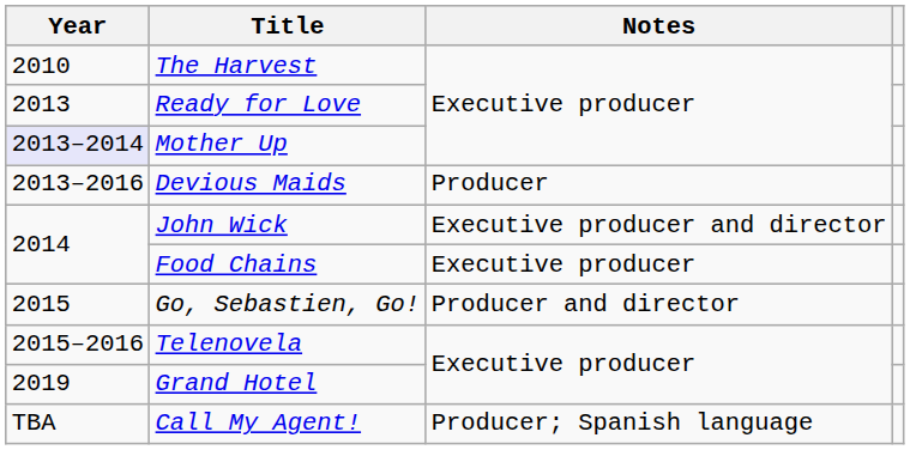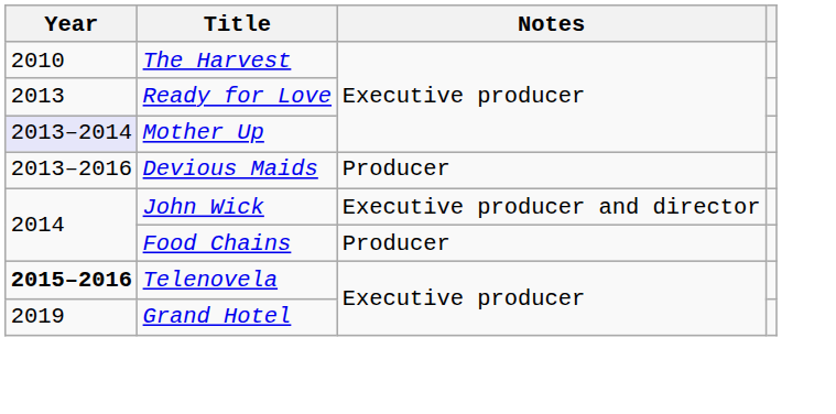Food Chains | Notes: Executive producer -> Producer
- row: 2015 | Go, Sebastien, Go! | Producer and director
Telenovela | Year: normal -> bold
- row: TBA | Call My Agent! | Producer; Spanish language
